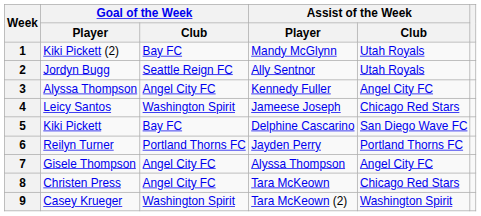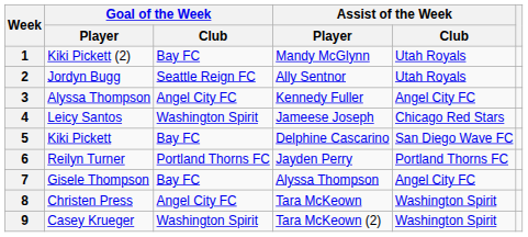7 | Goal of the Week / Club: Angel City FC -> Bay FC
8 | Assist of the Week / Club: Chicago Red Stars -> Washington Spirit
